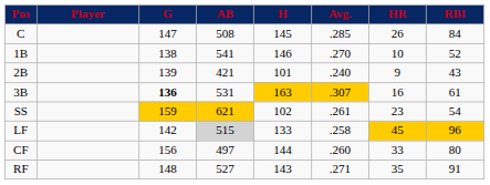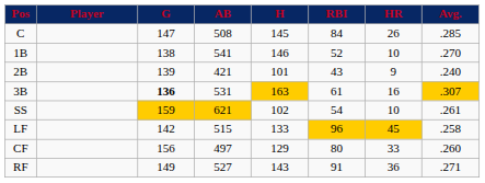columns swapped: Avg. <-> RBI
SS | HR: 23 -> 10
LF | AB: lightgrey background -> no background
CF | H: 144 -> 129
RF | G: 148 -> 149
RF | HR: 35 -> 36
